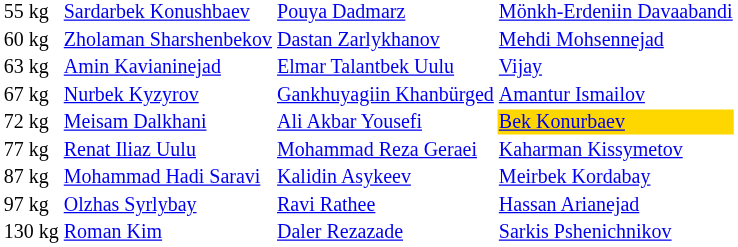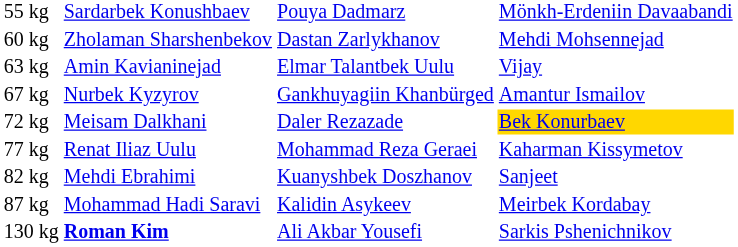72 kg | column 3: Ali Akbar Yousefi -> Daler Rezazade
+ row: 82 kg | Mehdi Ebrahimi | Kuanyshbek Doszhanov | Sanjeet
- row: 97 kg | Olzhas Syrlybay | Ravi Rathee | Hassan Arianejad
130 kg | column 2: normal -> bold
130 kg | column 3: Daler Rezazade -> Ali Akbar Yousefi
